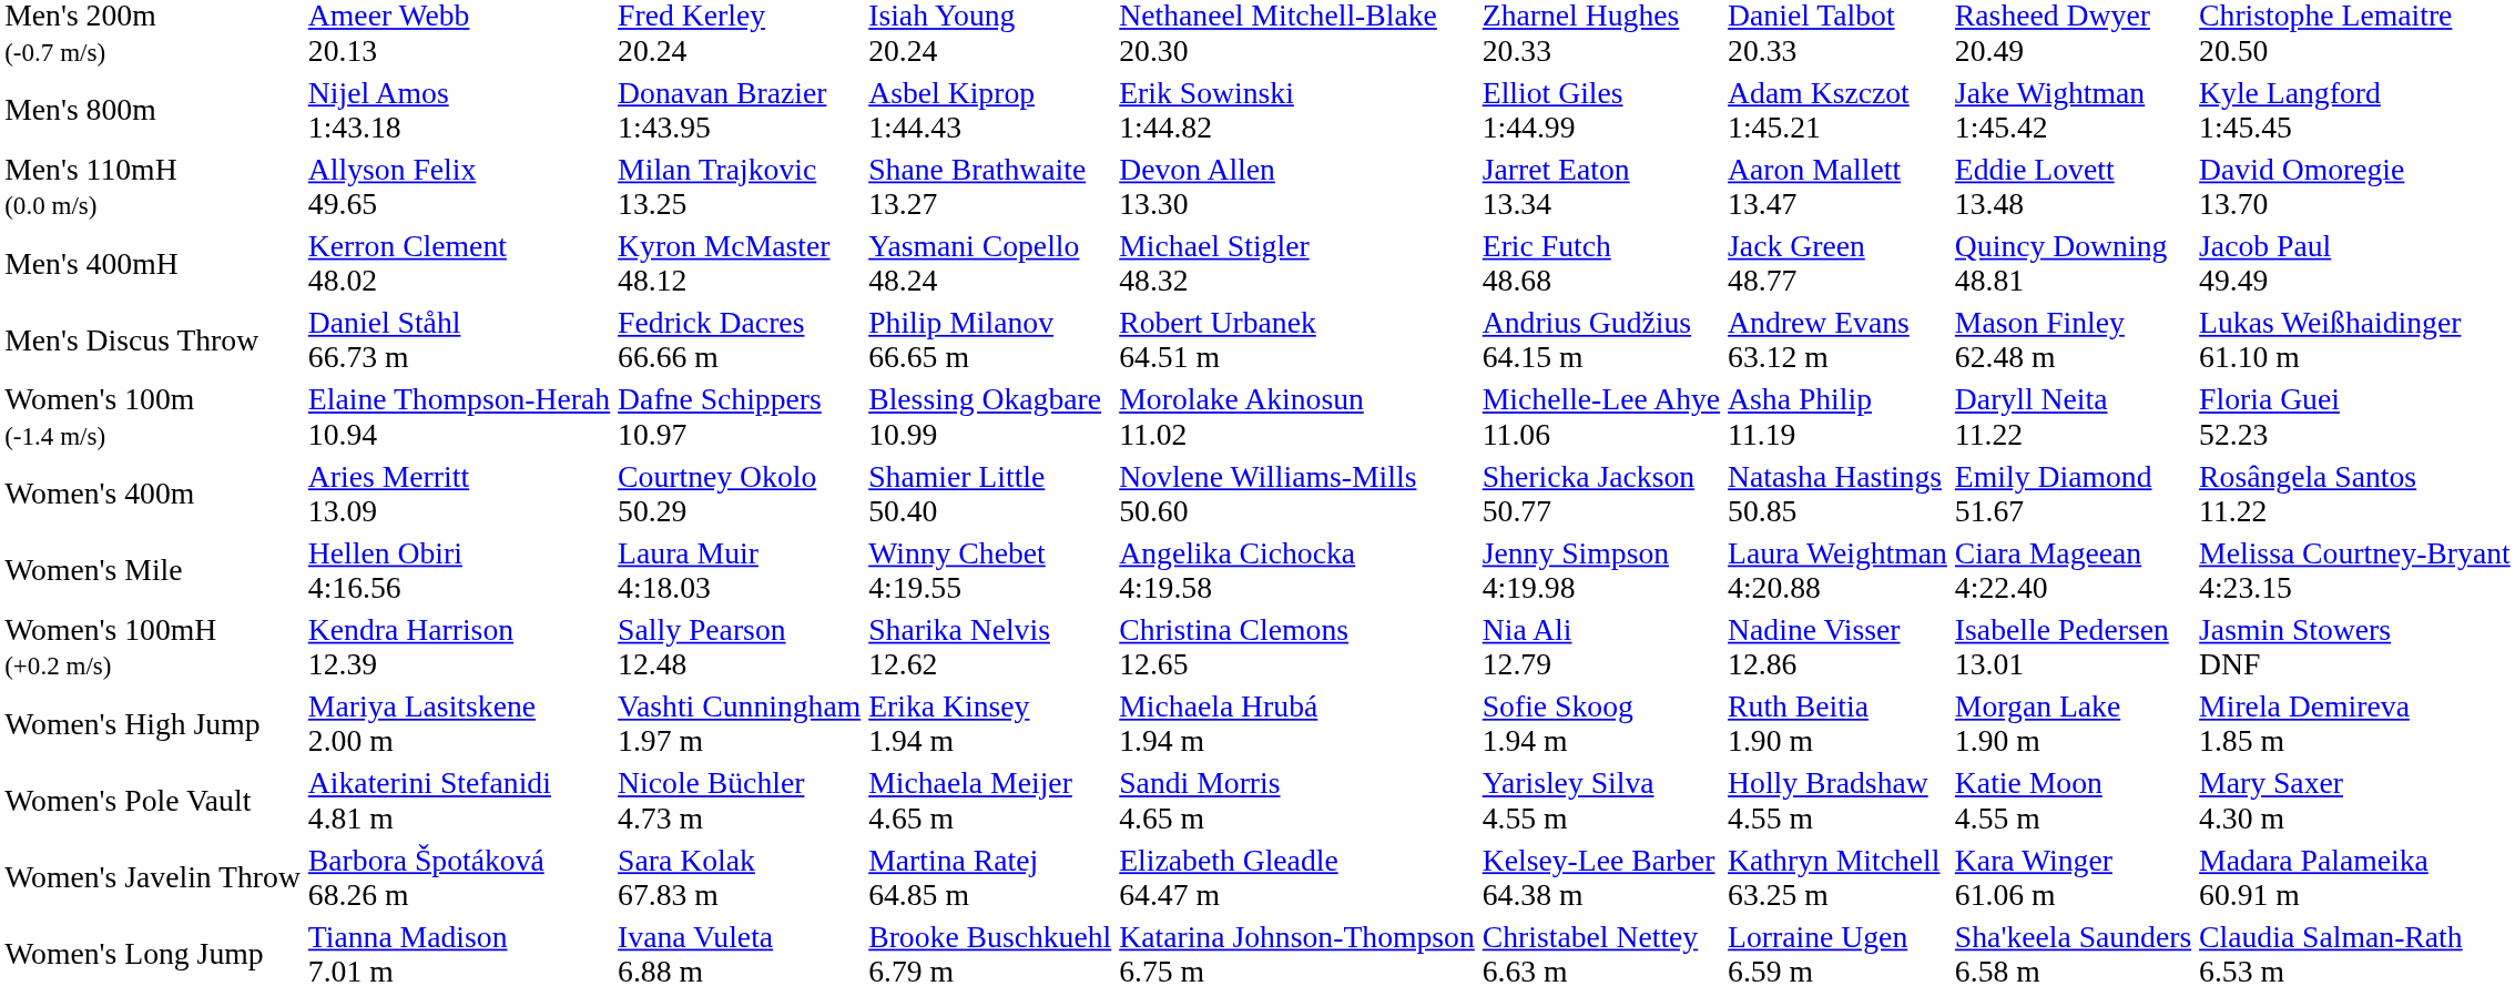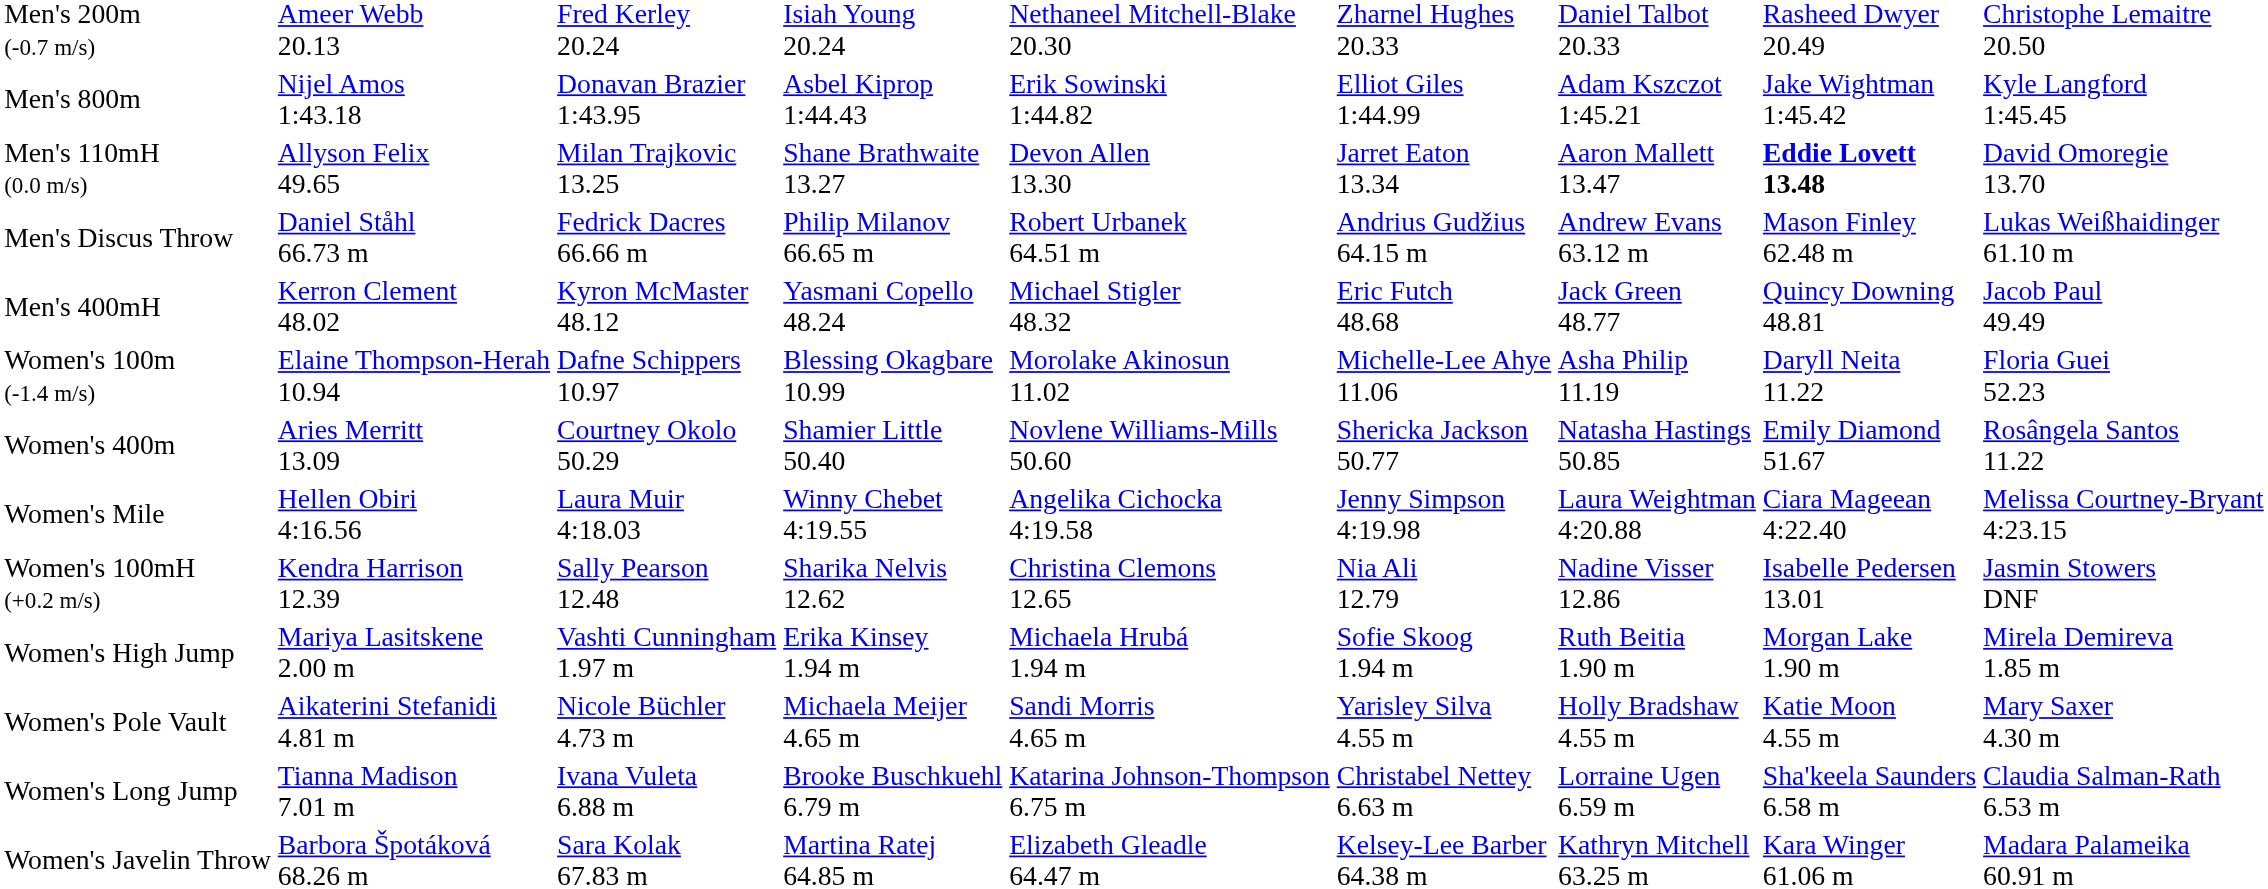Men's 110mH (0.0 m/s) | column 8: normal -> bold
rows swapped: Men's 400mH <-> Men's Discus Throw
rows swapped: Women's Long Jump <-> Women's Javelin Throw
